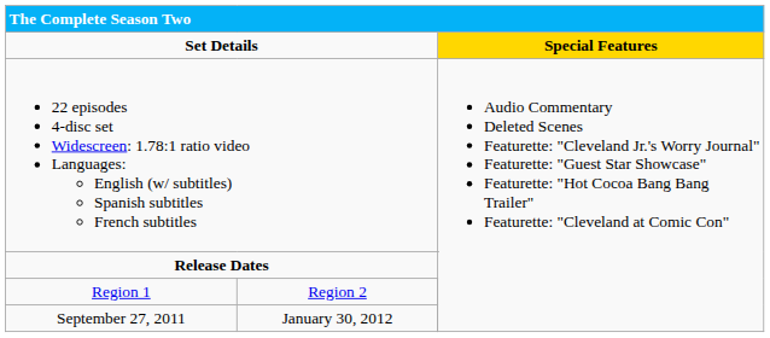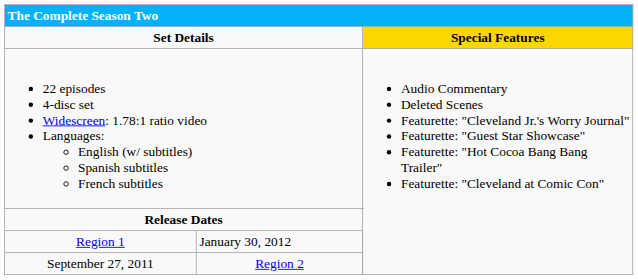Region 1 | column 2: Region 2 -> January 30, 2012
September 27, 2011 | column 2: January 30, 2012 -> Region 2
